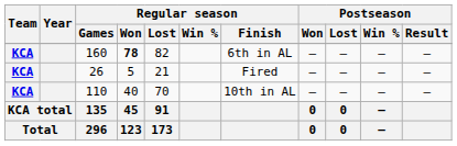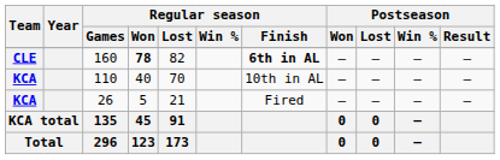160 | Team: KCA -> CLE
160 | Regular season / Finish: normal -> bold
rows swapped: 110 <-> 26
